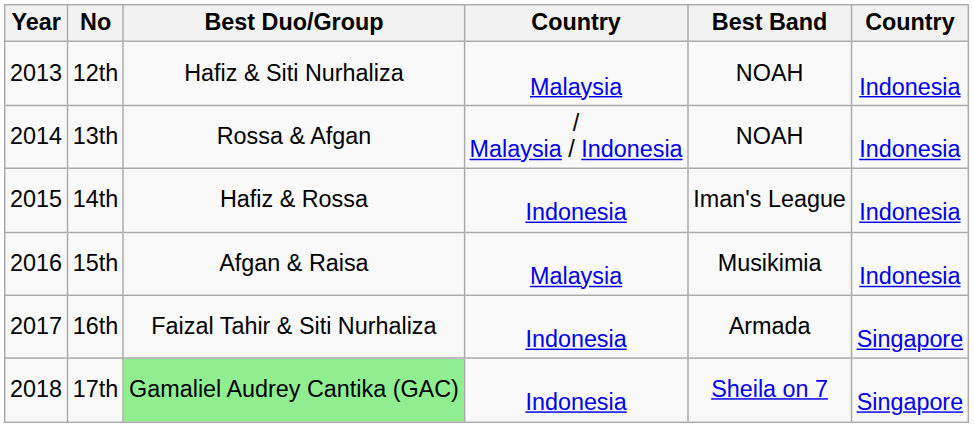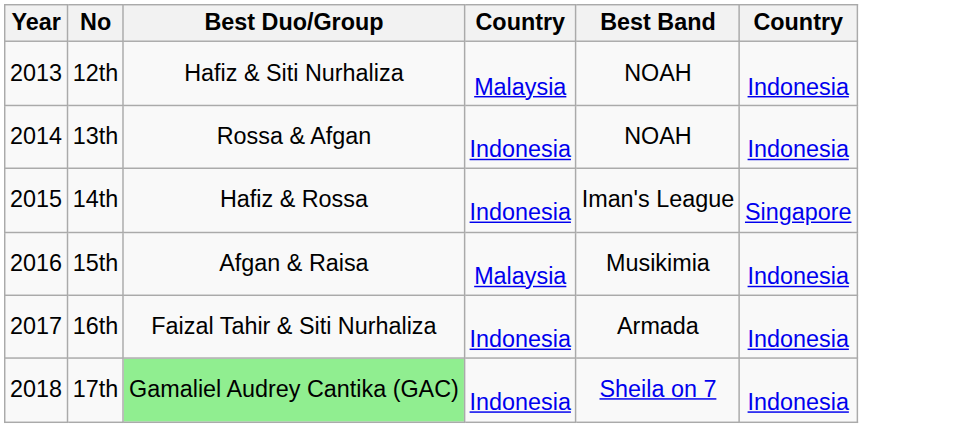13th | column 4: / Malaysia / Indonesia -> Indonesia
14th | column 6: Indonesia -> Singapore
16th | column 6: Singapore -> Indonesia
17th | column 6: Singapore -> Indonesia
